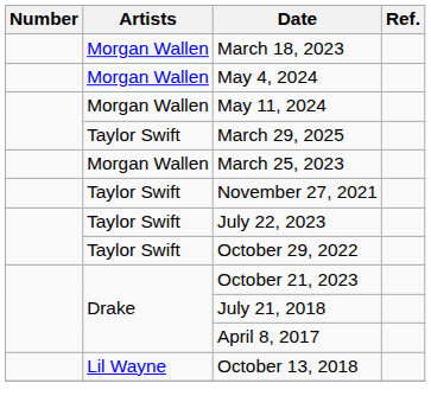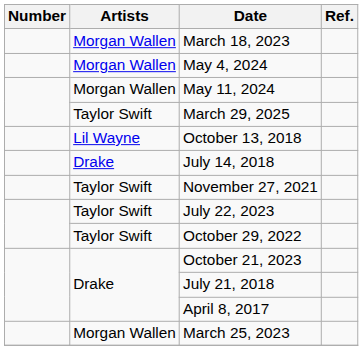rows swapped: March 25, 2023 <-> October 13, 2018
+ row: Drake | July 14, 2018
